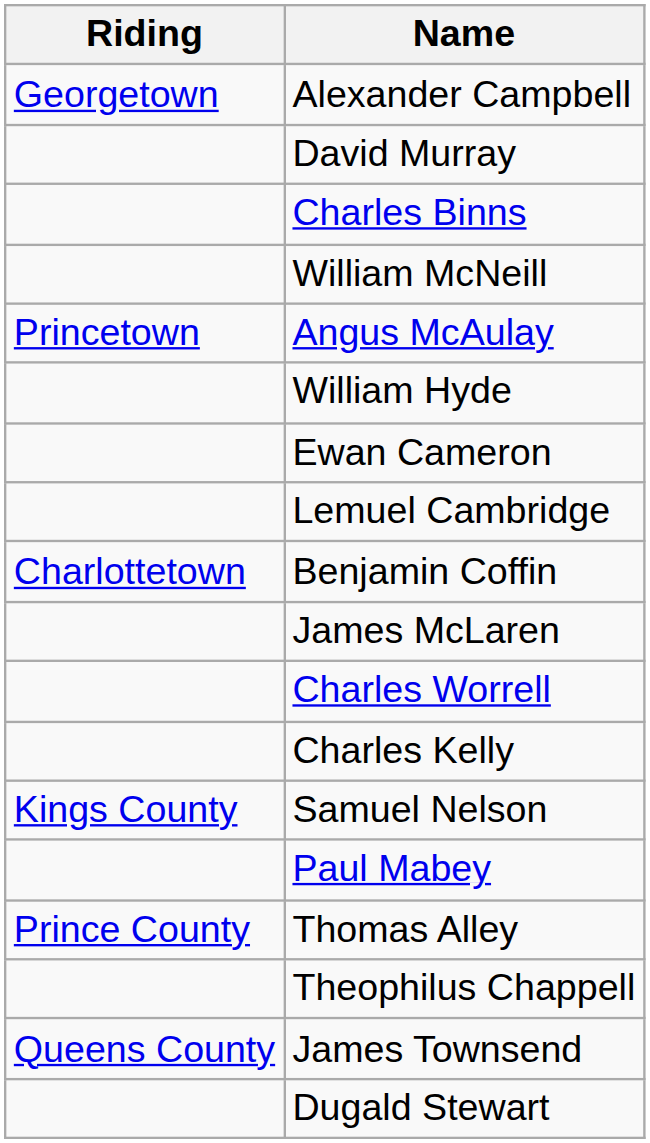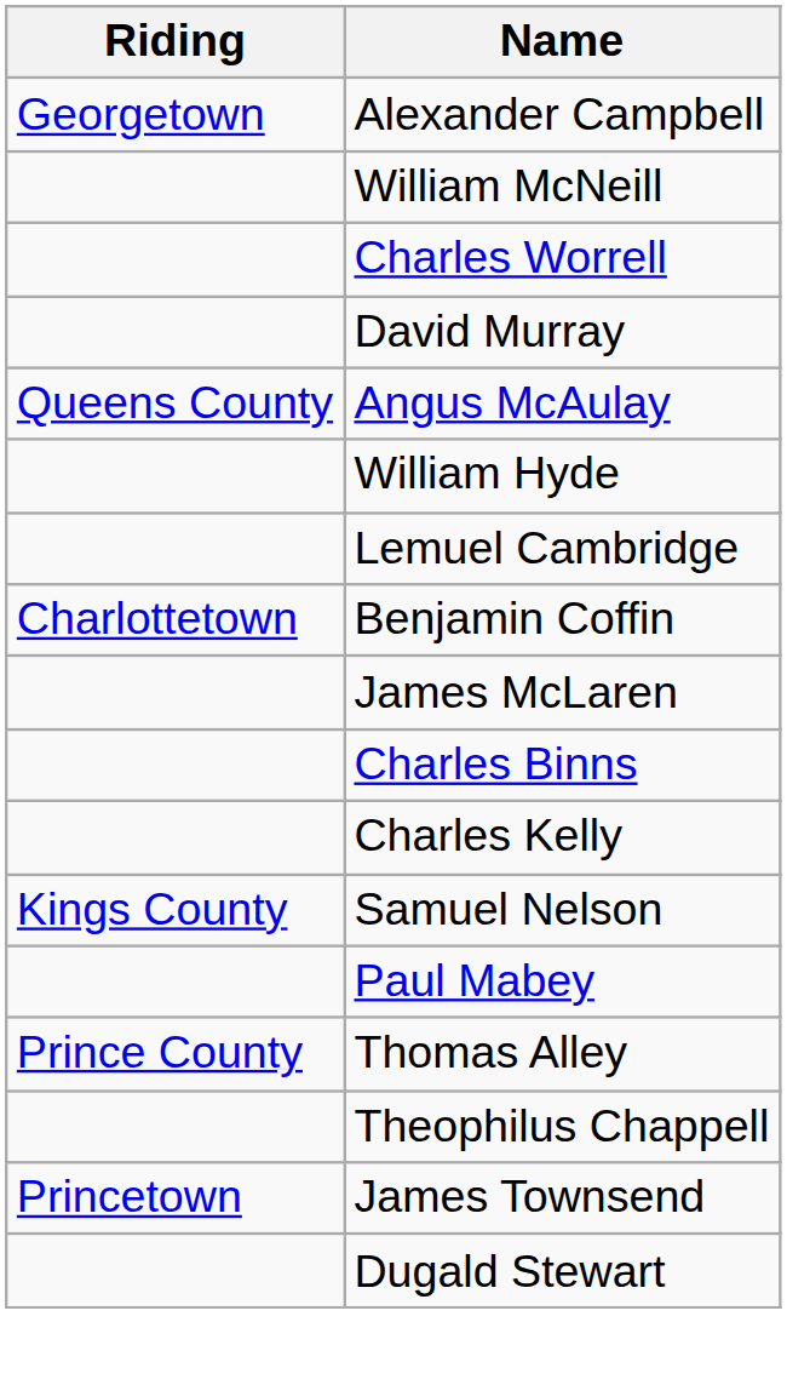rows swapped: David Murray <-> William McNeill
rows swapped: Charles Binns <-> Charles Worrell
Angus McAulay | Riding: Princetown -> Queens County
- row: Ewan Cameron
James Townsend | Riding: Queens County -> Princetown
